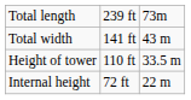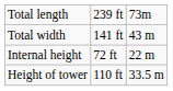rows swapped: Internal height <-> Height of tower
